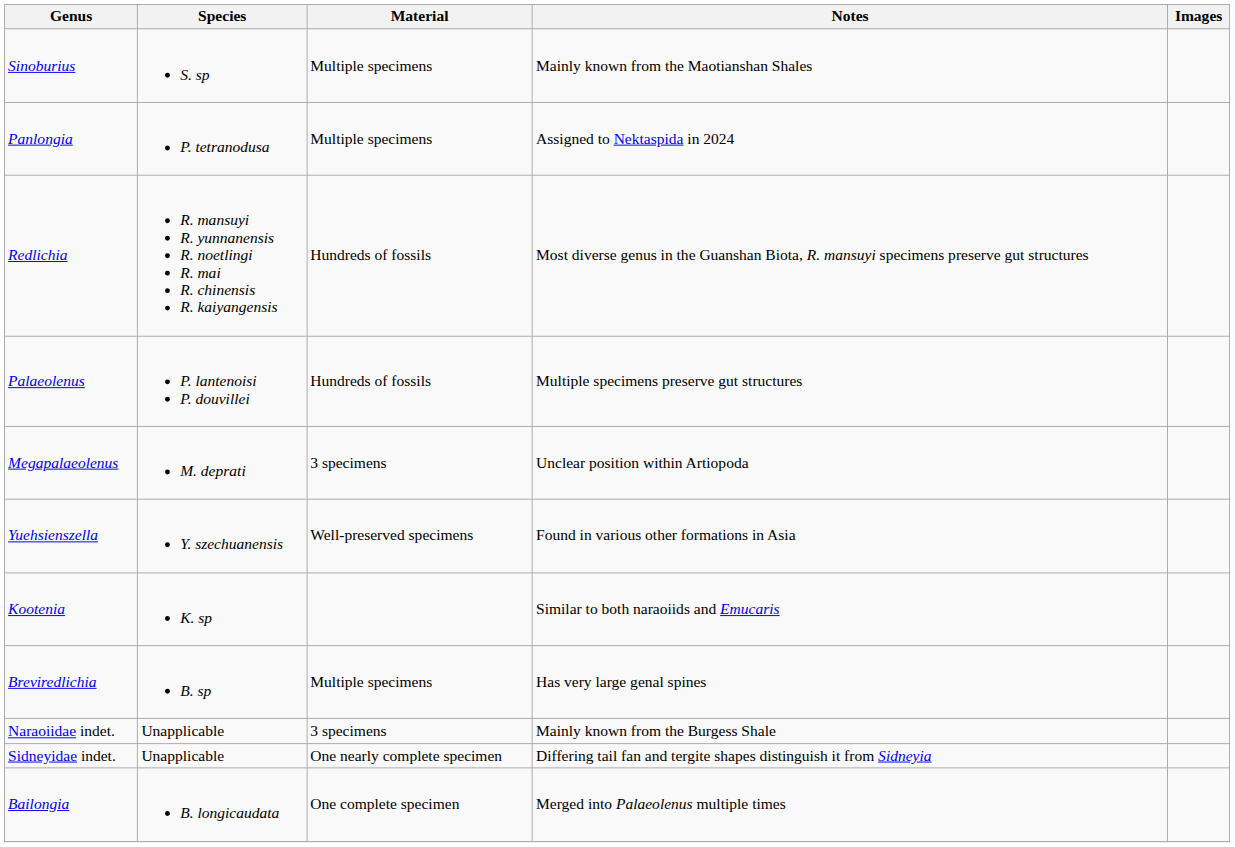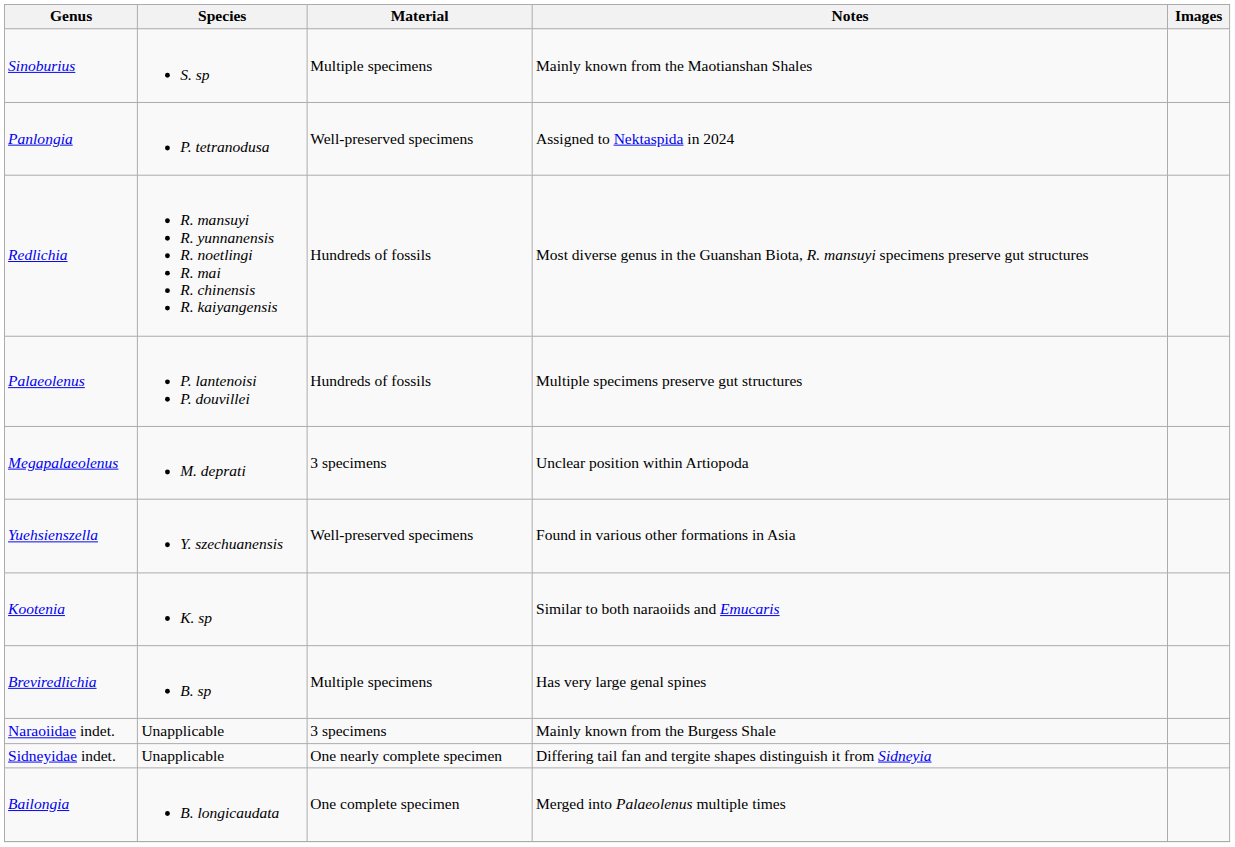Panlongia | Material: Multiple specimens -> Well-preserved specimens
